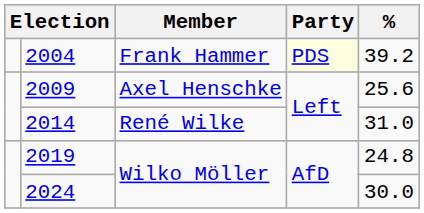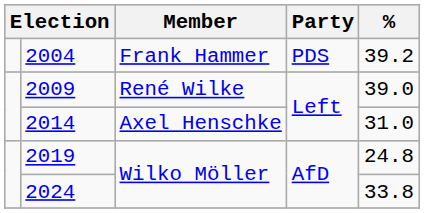2004 | Party: lightyellow background -> no background
2009 | Member: Axel Henschke -> René Wilke
2009 | %: 25.6 -> 39.0
2014 | Member: René Wilke -> Axel Henschke
2024 | %: 30.0 -> 33.8
